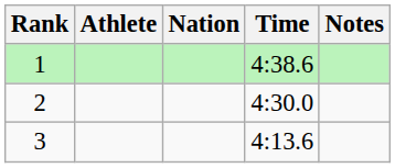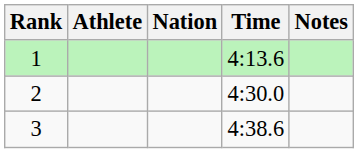1 | Time: 4:38.6 -> 4:13.6
3 | Time: 4:13.6 -> 4:38.6
